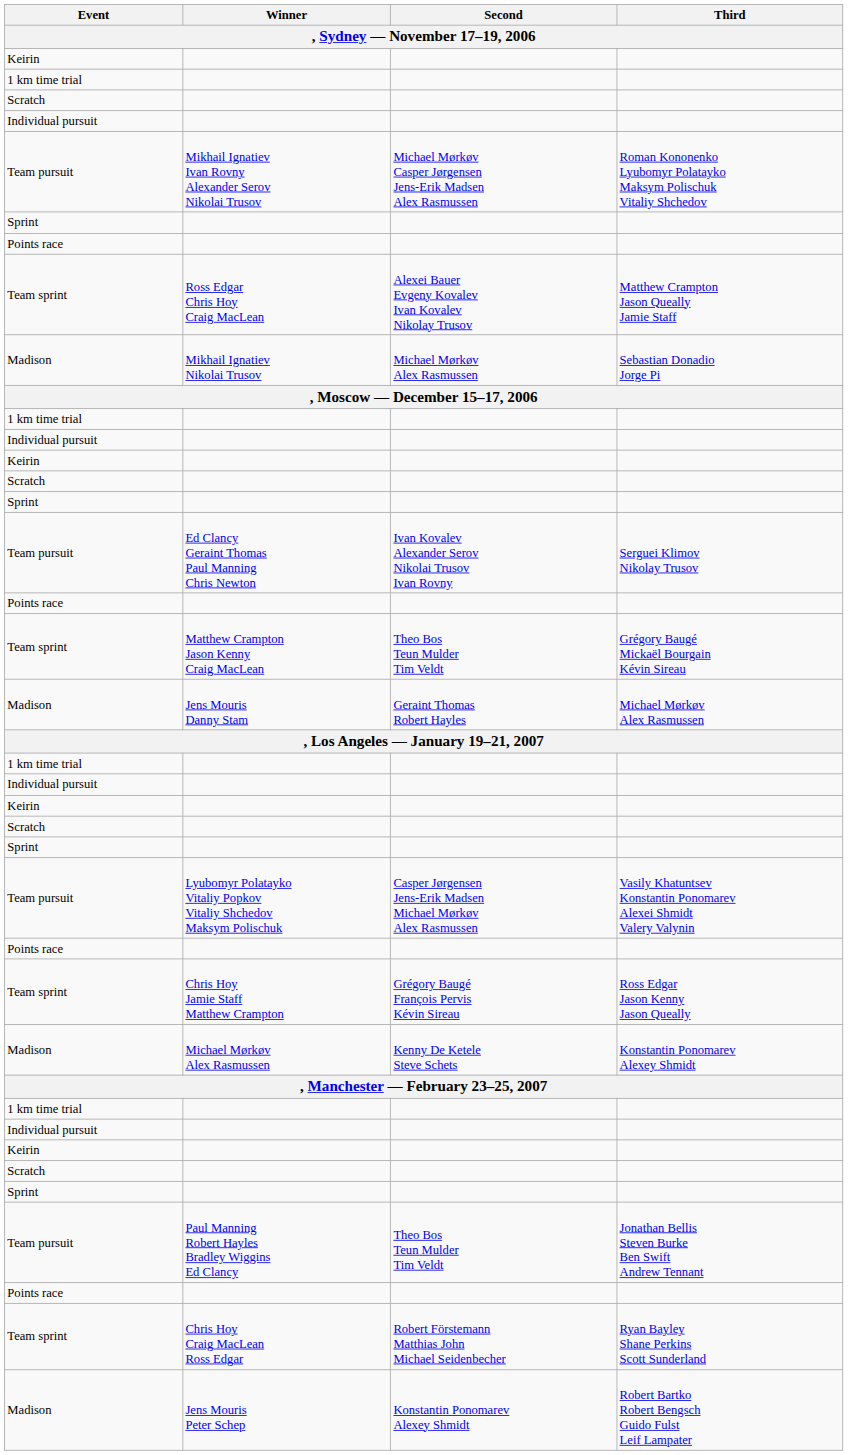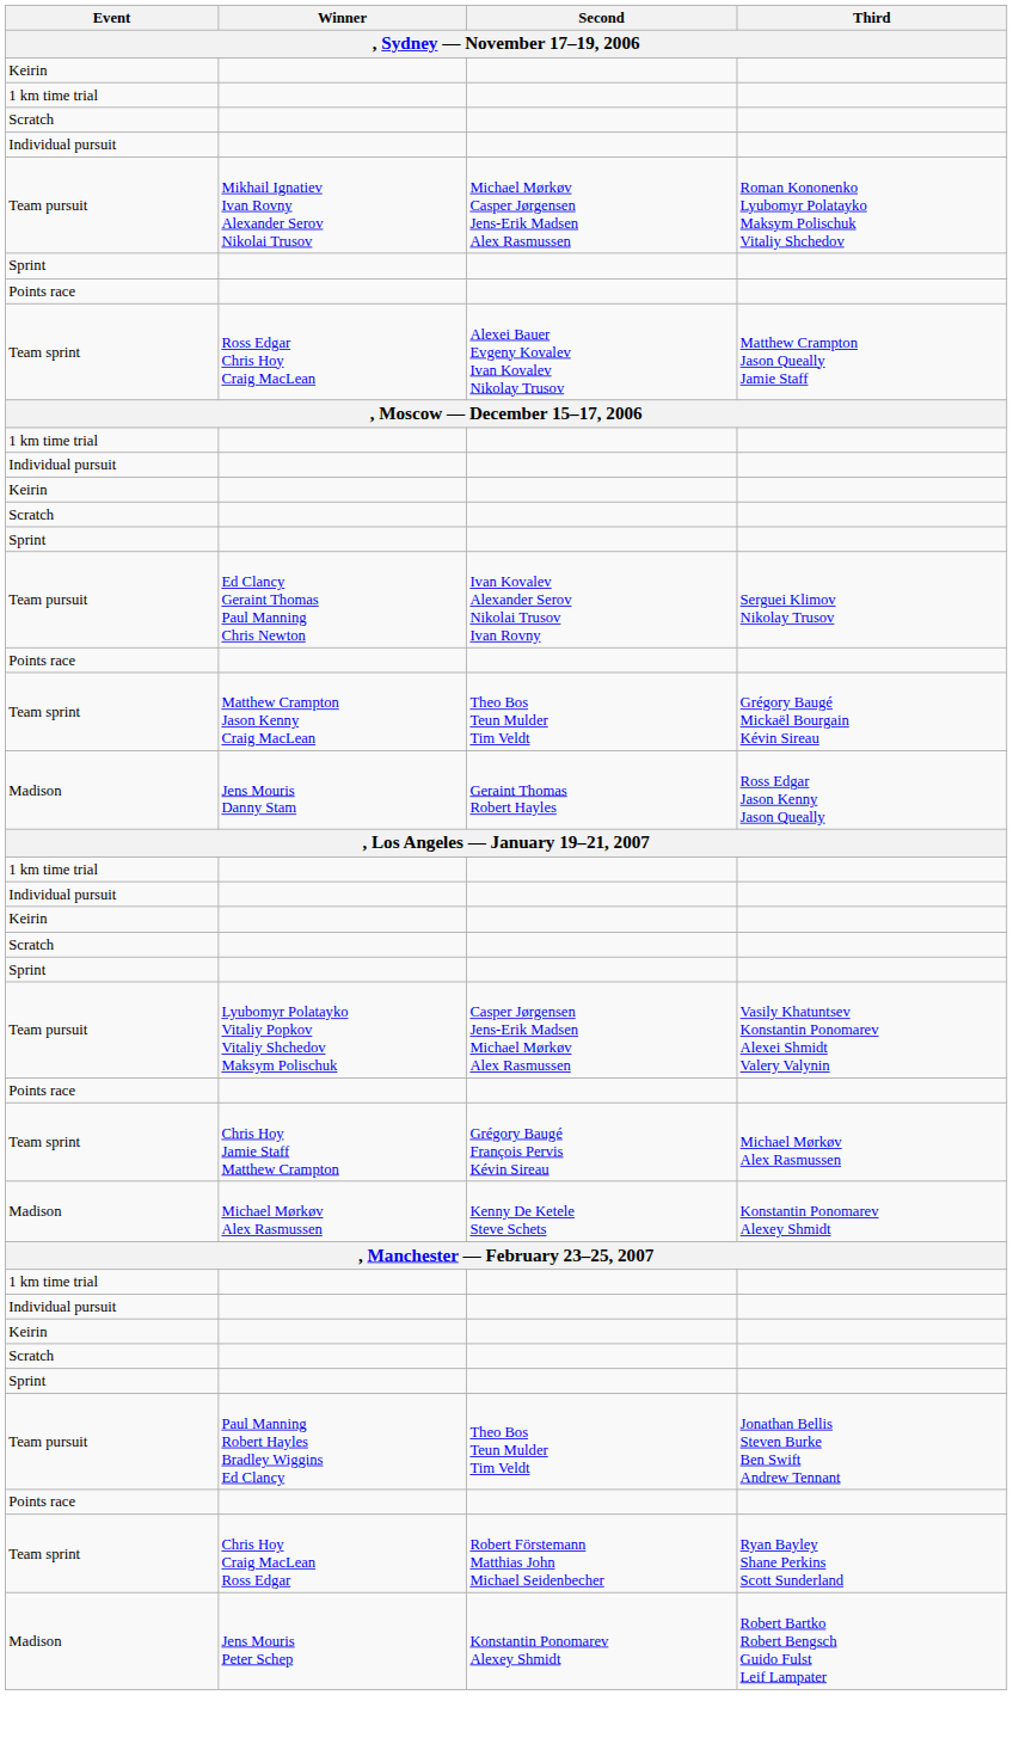- row: Madison | Mikhail Ignatiev Nikolai Trusov | Michael Mørkøv Alex Rasmussen | Sebastian Donadio Jorge Pi
Jens Mouris Danny Stam | Third: Michael Mørkøv Alex Rasmussen -> Ross Edgar Jason Kenny Jason Queally
Chris Hoy Jamie Staff Matthew Crampton | Third: Ross Edgar Jason Kenny Jason Queally -> Michael Mørkøv Alex Rasmussen
